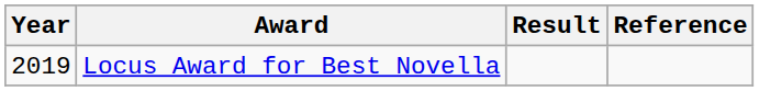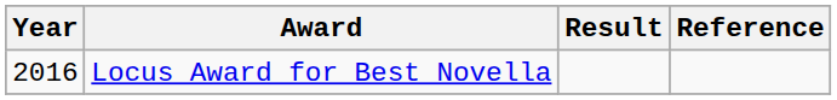Locus Award for Best Novella | Year: 2019 -> 2016
